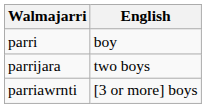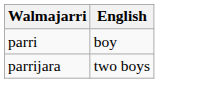- row: parriawrnti | [3 or more] boys
